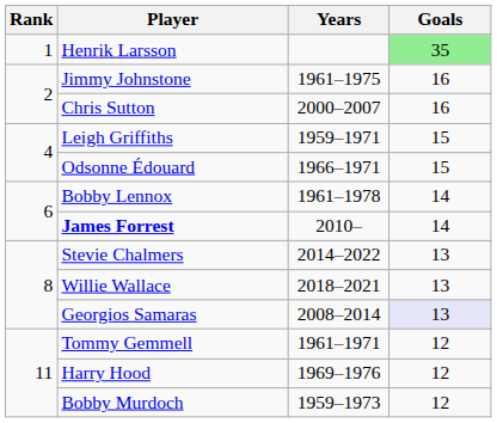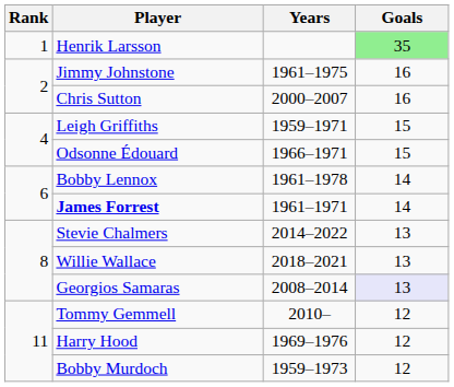James Forrest | Years: 2010– -> 1961–1971
Tommy Gemmell | Years: 1961–1971 -> 2010–
